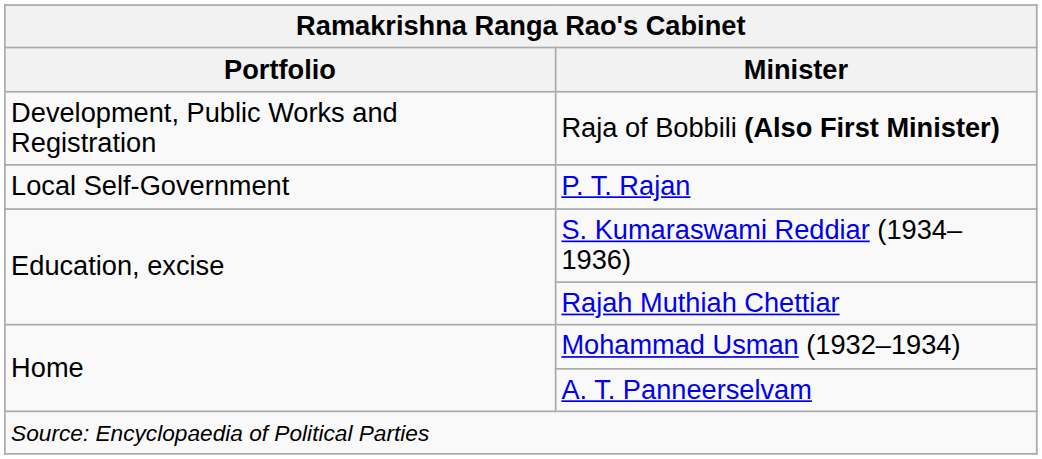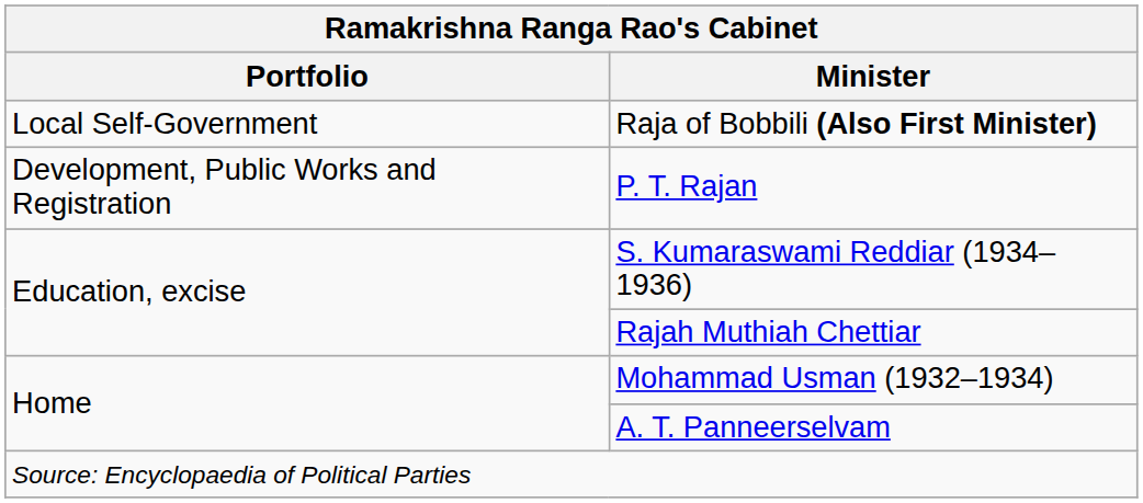Raja of Bobbili (Also First Minister) | Portfolio: Development, Public Works and Registration -> Local Self-Government
P. T. Rajan | Portfolio: Local Self-Government -> Development, Public Works and Registration
